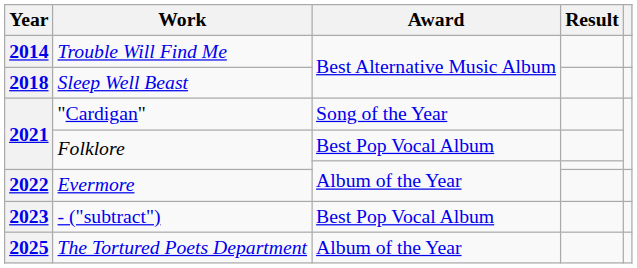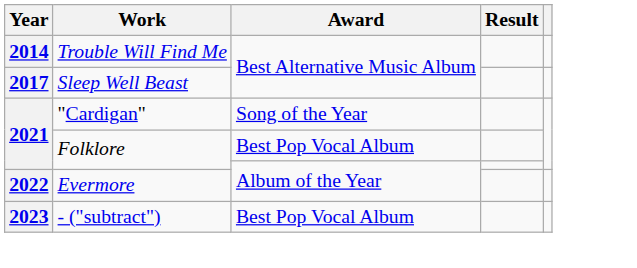Sleep Well Beast | Year: 2018 -> 2017
- row: 2025 | The Tortured Poets Department | Album of the Year
